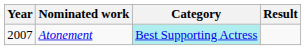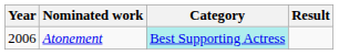Atonement | Year: 2007 -> 2006
